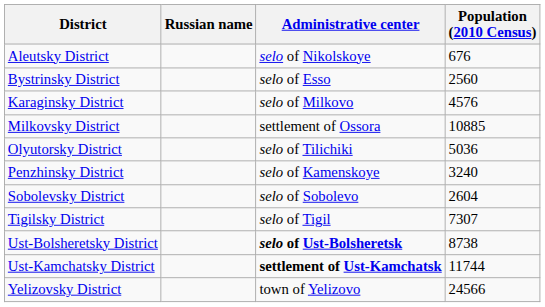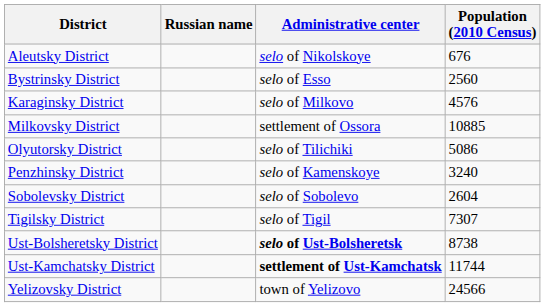Olyutorsky District | Population (2010 Census): 5036 -> 5086
